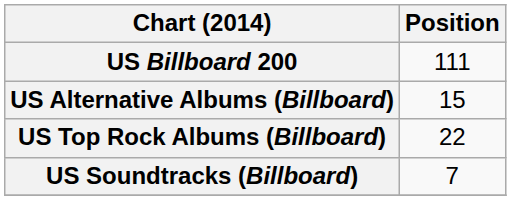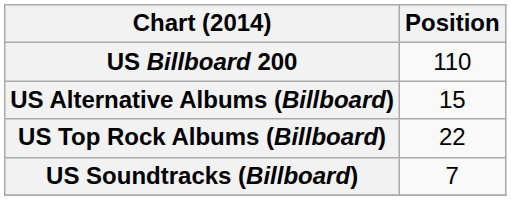US Billboard 200 | Position: 111 -> 110
